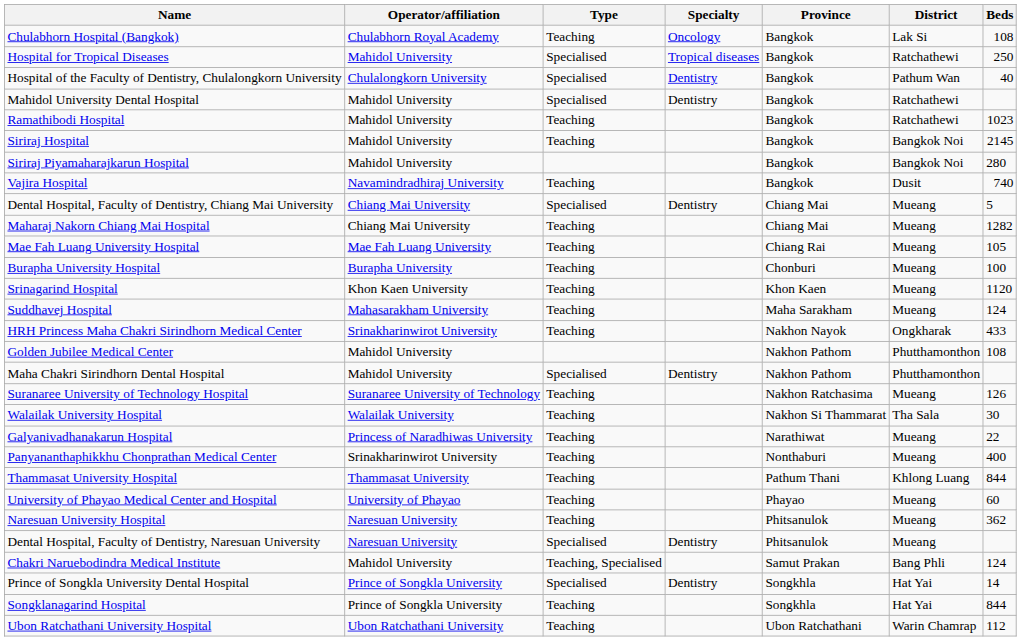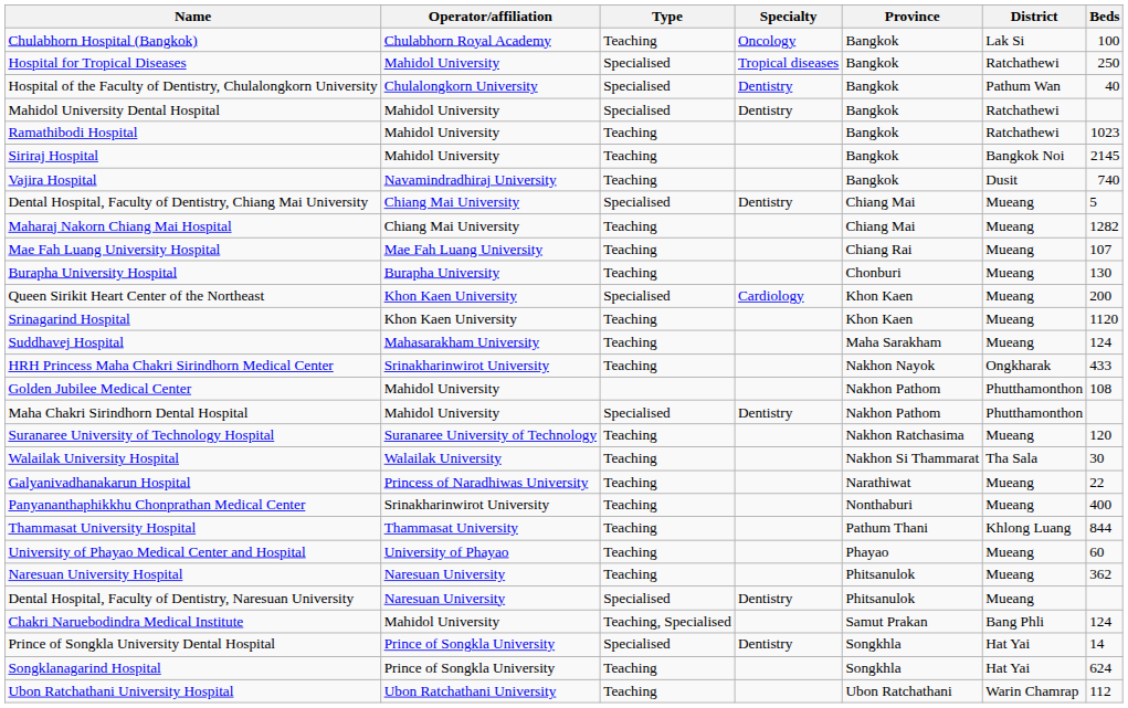Chulabhorn Hospital (Bangkok) | Beds: 108 -> 100
- row: Siriraj Piyamaharajkarun Hospital | Mahidol University | Bangkok | Bangkok Noi | 280
Mae Fah Luang University Hospital | Beds: 105 -> 107
Burapha University Hospital | Beds: 100 -> 130
+ row: Queen Sirikit Heart Center of the Northeast | Khon Kaen University | Specialised | Cardiology | Khon Kaen | Mueang | 200
Suranaree University of Technology Hospital | Beds: 126 -> 120
Songklanagarind Hospital | Beds: 844 -> 624
